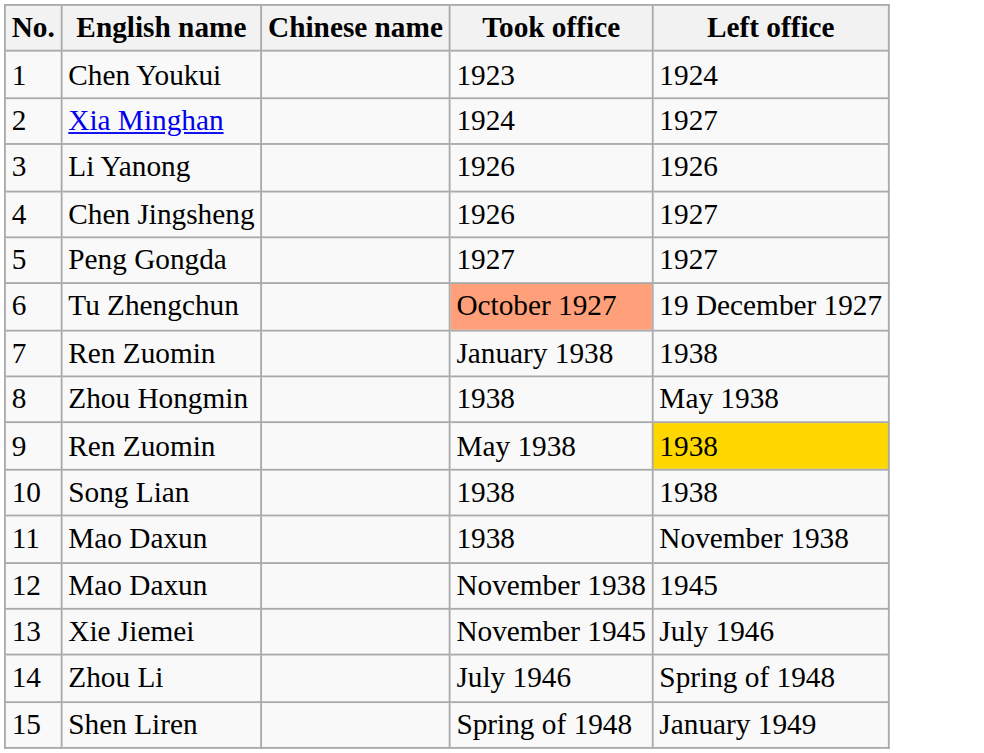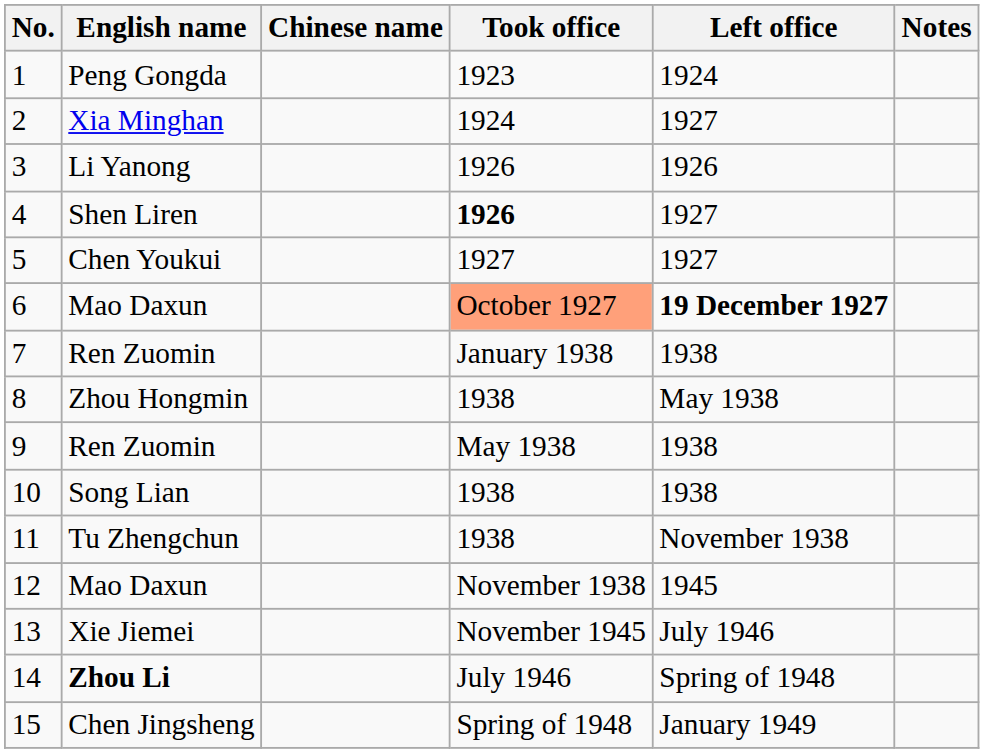+ column: Notes
1 | English name: Chen Youkui -> Peng Gongda
4 | English name: Chen Jingsheng -> Shen Liren
4 | Took office: normal -> bold
5 | English name: Peng Gongda -> Chen Youkui
6 | English name: Tu Zhengchun -> Mao Daxun
6 | Left office: normal -> bold
9 | Left office: gold background -> no background
11 | English name: Mao Daxun -> Tu Zhengchun
14 | English name: normal -> bold
15 | English name: Shen Liren -> Chen Jingsheng
